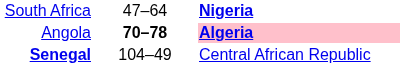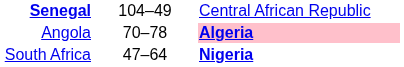rows swapped: Senegal <-> South Africa
Angola | column 2: bold -> normal
